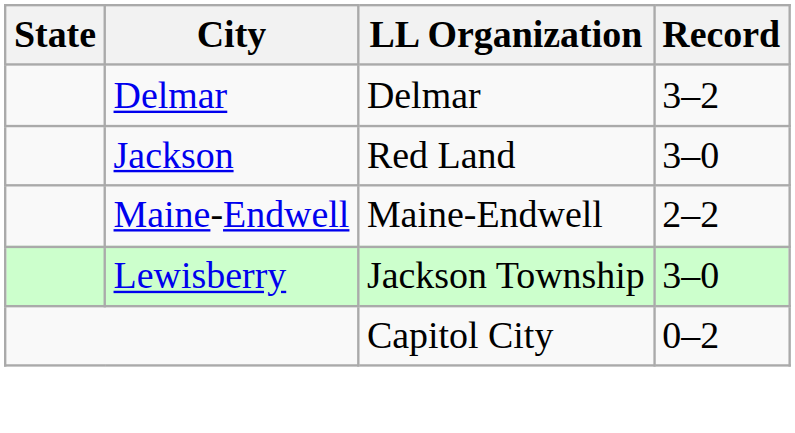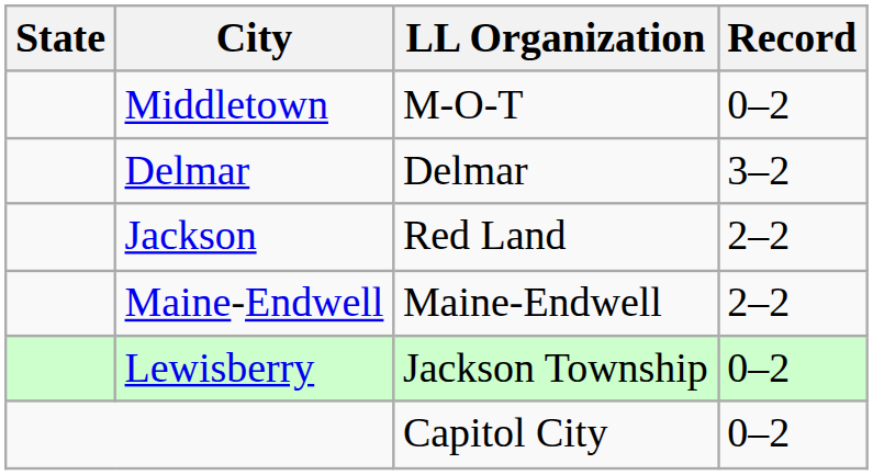+ row: Middletown | M-O-T | 0–2
Jackson | Record: 3–0 -> 2–2
Lewisberry | Record: 3–0 -> 0–2
